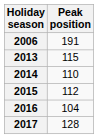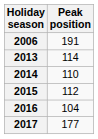2013 | Peak position: 115 -> 114
2017 | Peak position: 128 -> 177
